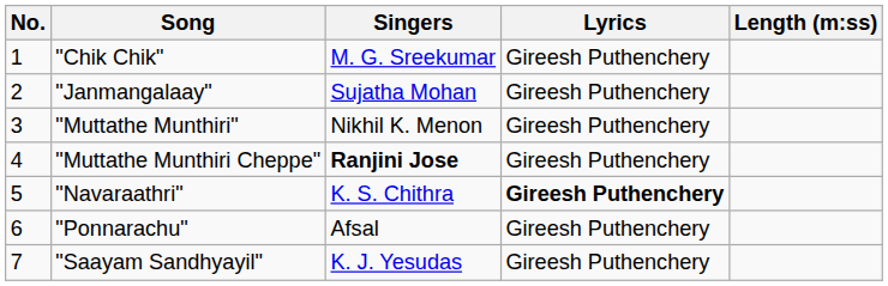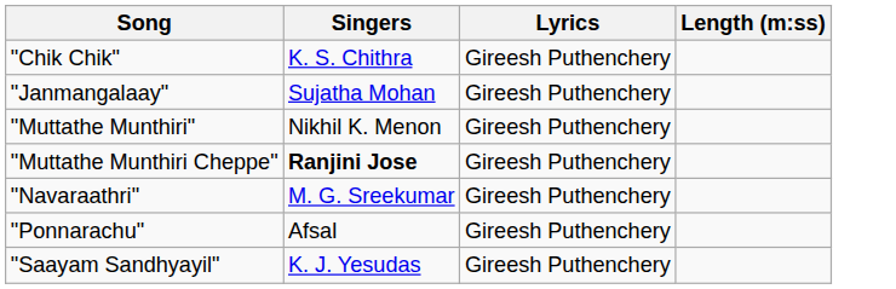- column: No. | 1 | 2 | 3 | 4 | 5 | 6 | 7
"Chik Chik" | Singers: M. G. Sreekumar -> K. S. Chithra
"Navaraathri" | Singers: K. S. Chithra -> M. G. Sreekumar
"Navaraathri" | Lyrics: bold -> normal
